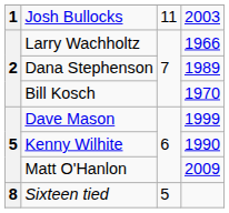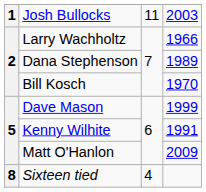Kenny Wilhite | column 4: 1990 -> 1991
Sixteen tied | column 3: 5 -> 4
